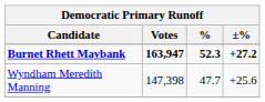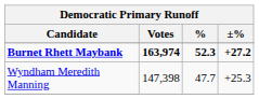Burnet Rhett Maybank | Votes: 163,947 -> 163,974
Wyndham Meredith Manning | ±%: +25.6 -> +25.3
